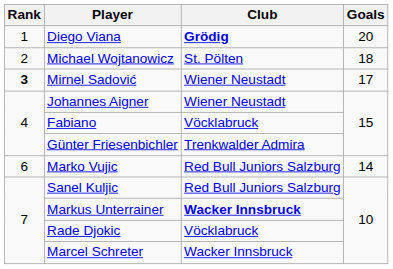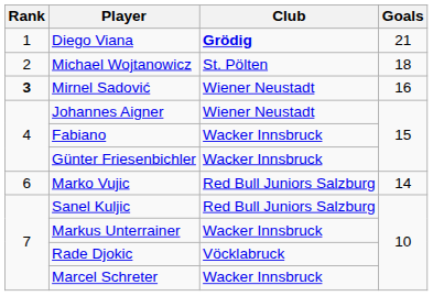Diego Viana | Goals: 20 -> 21
Mirnel Sadović | Goals: 17 -> 16
Fabiano | Club: Vöcklabruck -> Wacker Innsbruck
Günter Friesenbichler | Club: Trenkwalder Admira -> Wacker Innsbruck
Markus Unterrainer | Club: bold -> normal
